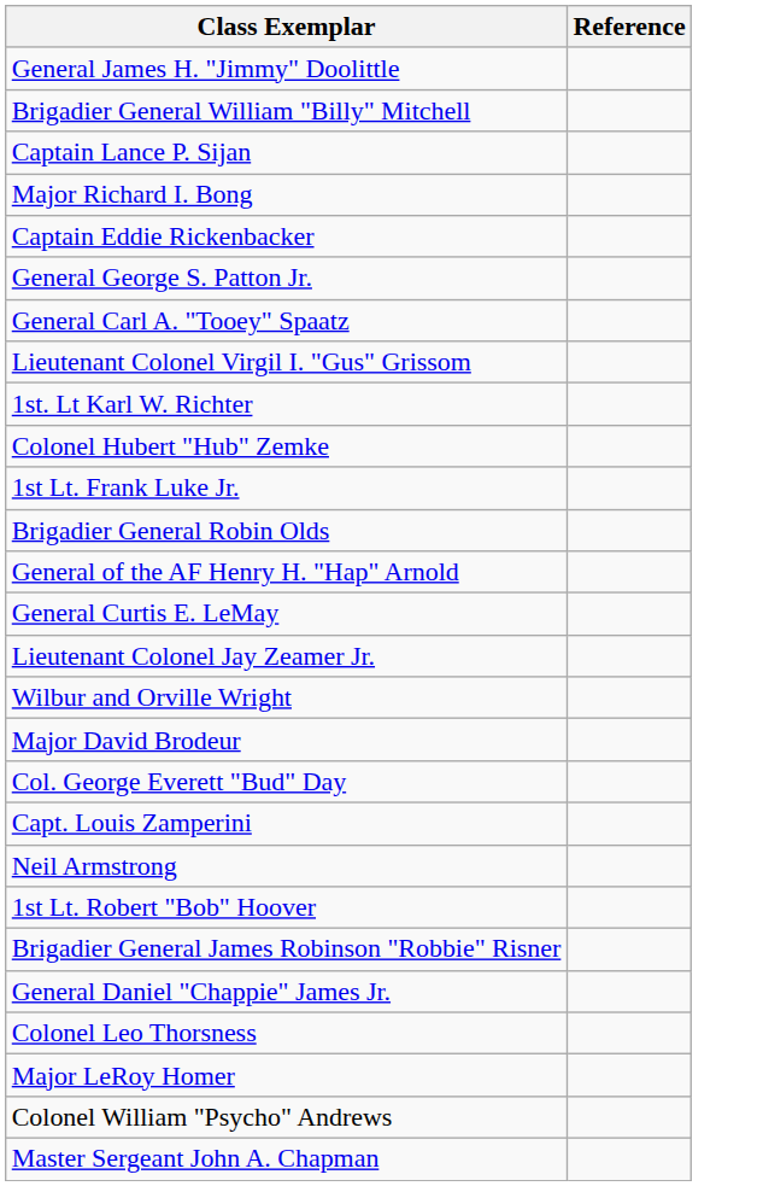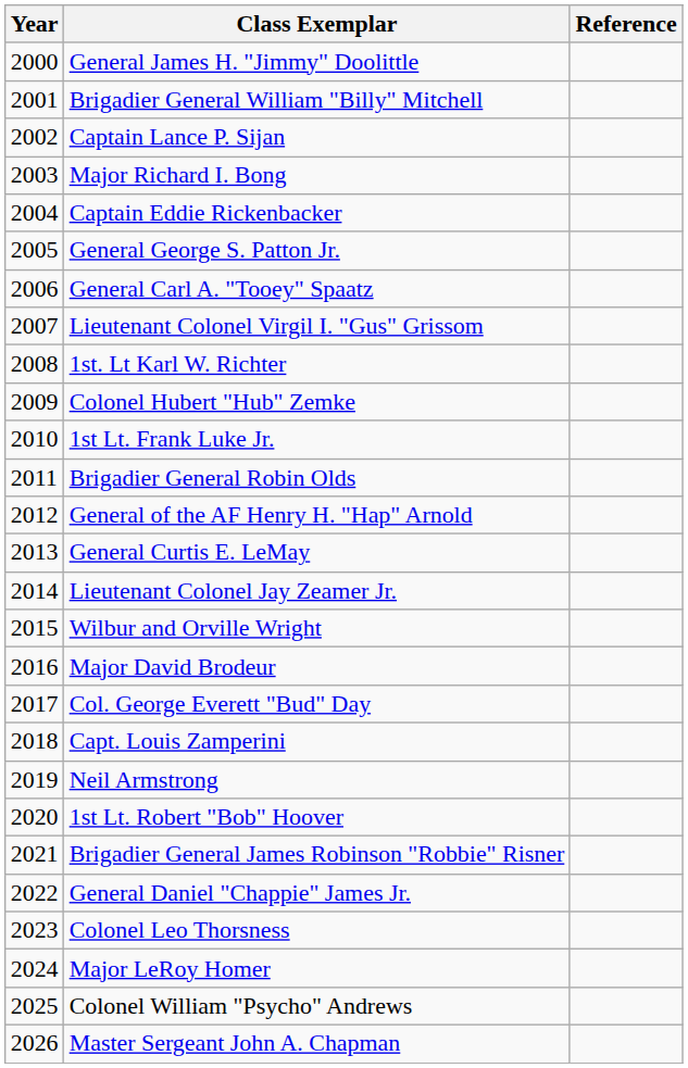+ column: Year | 2000 | 2001 | 2002 | 2003 | 2004 | 2005 | 2006 | 2007 | 2008 | 2009 | 2010 | 2011 | 2012 | 2013 | 2014 | 2015 | 2016 | 2017 | 2018 | 2019 | 2020 | 2021 | 2022 | 2023 | 2024 | 2025 | 2026
